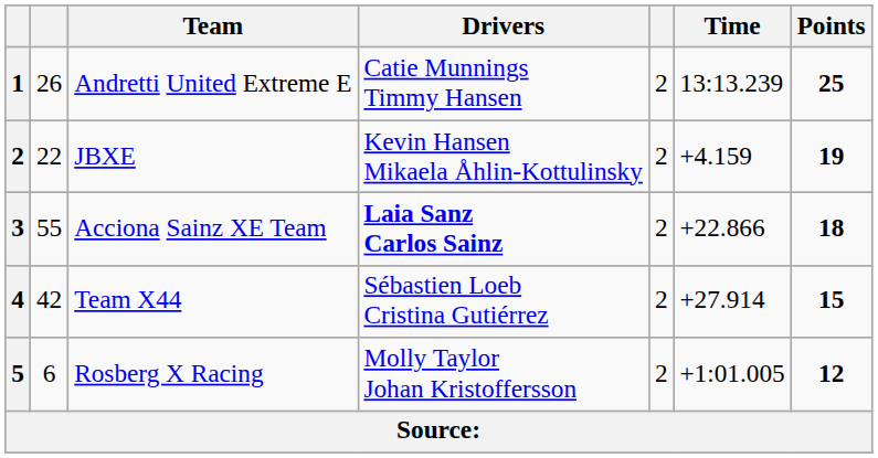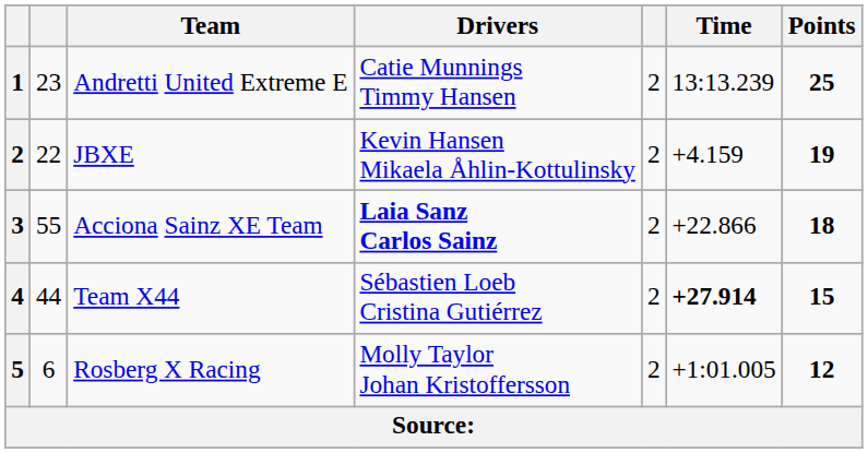Andretti United Extreme E | column 2: 26 -> 23
Team X44 | column 2: 42 -> 44
Team X44 | Time: normal -> bold
